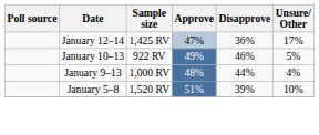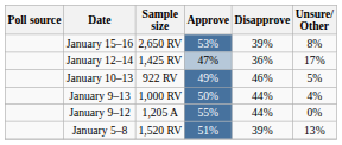+ row: January 15–16 | 2,650 RV | 53% | 39% | 8%
January 9–13 | Approve: 48% -> 50%
+ row: January 9–12 | 1,205 A | 55% | 44% | 0%
January 5–8 | Unsure/ Other: 10% -> 13%
